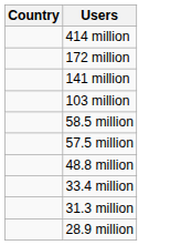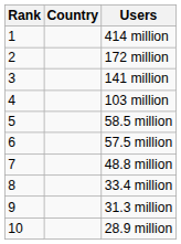+ column: Rank | 1 | 2 | 3 | 4 | 5 | 6 | 7 | 8 | 9 | 10
